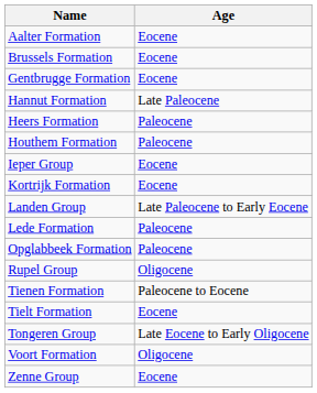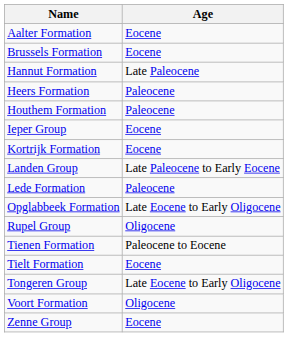- row: Gentbrugge Formation | Eocene
Opglabbeek Formation | Age: Paleocene -> Late Eocene to Early Oligocene
